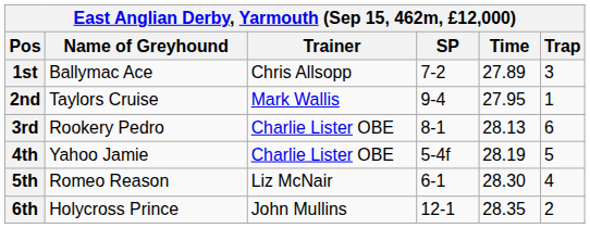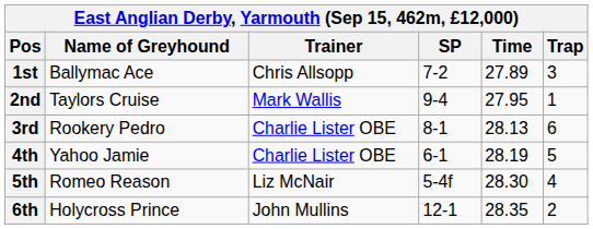4th | SP: 5-4f -> 6-1
5th | SP: 6-1 -> 5-4f
